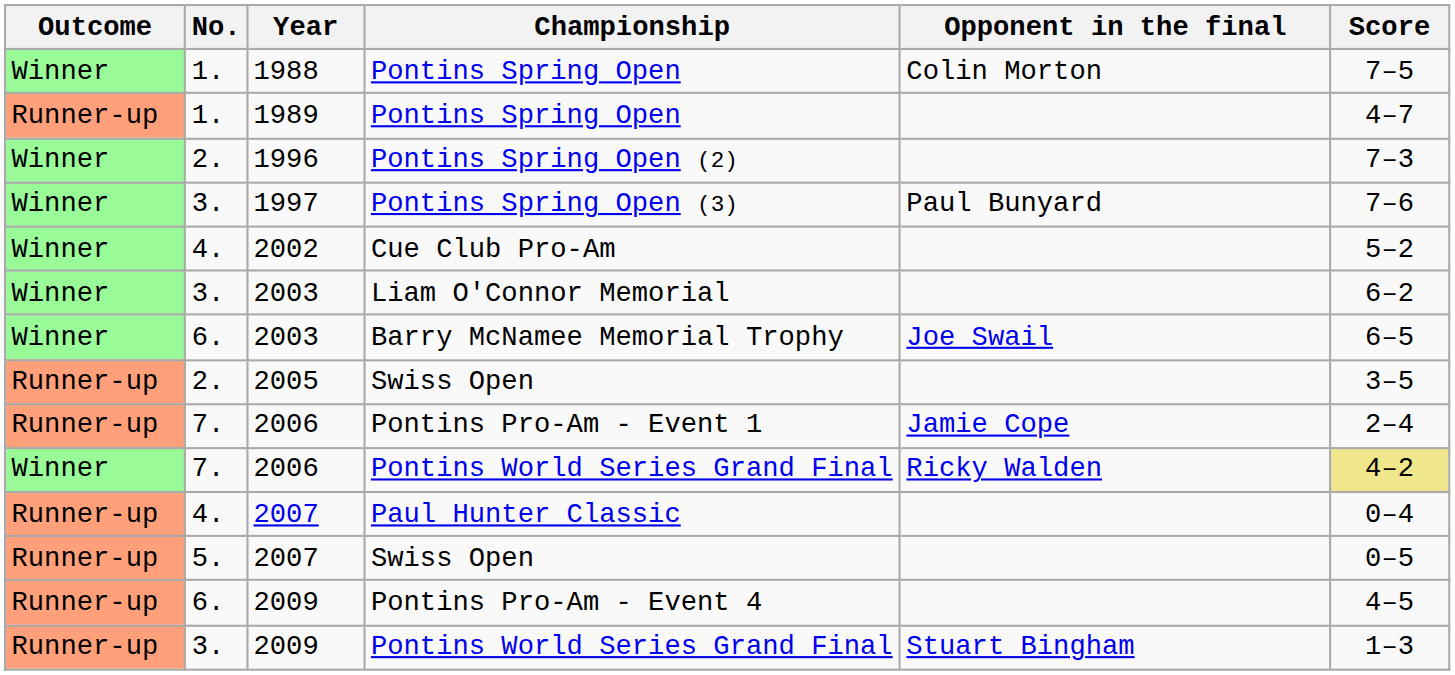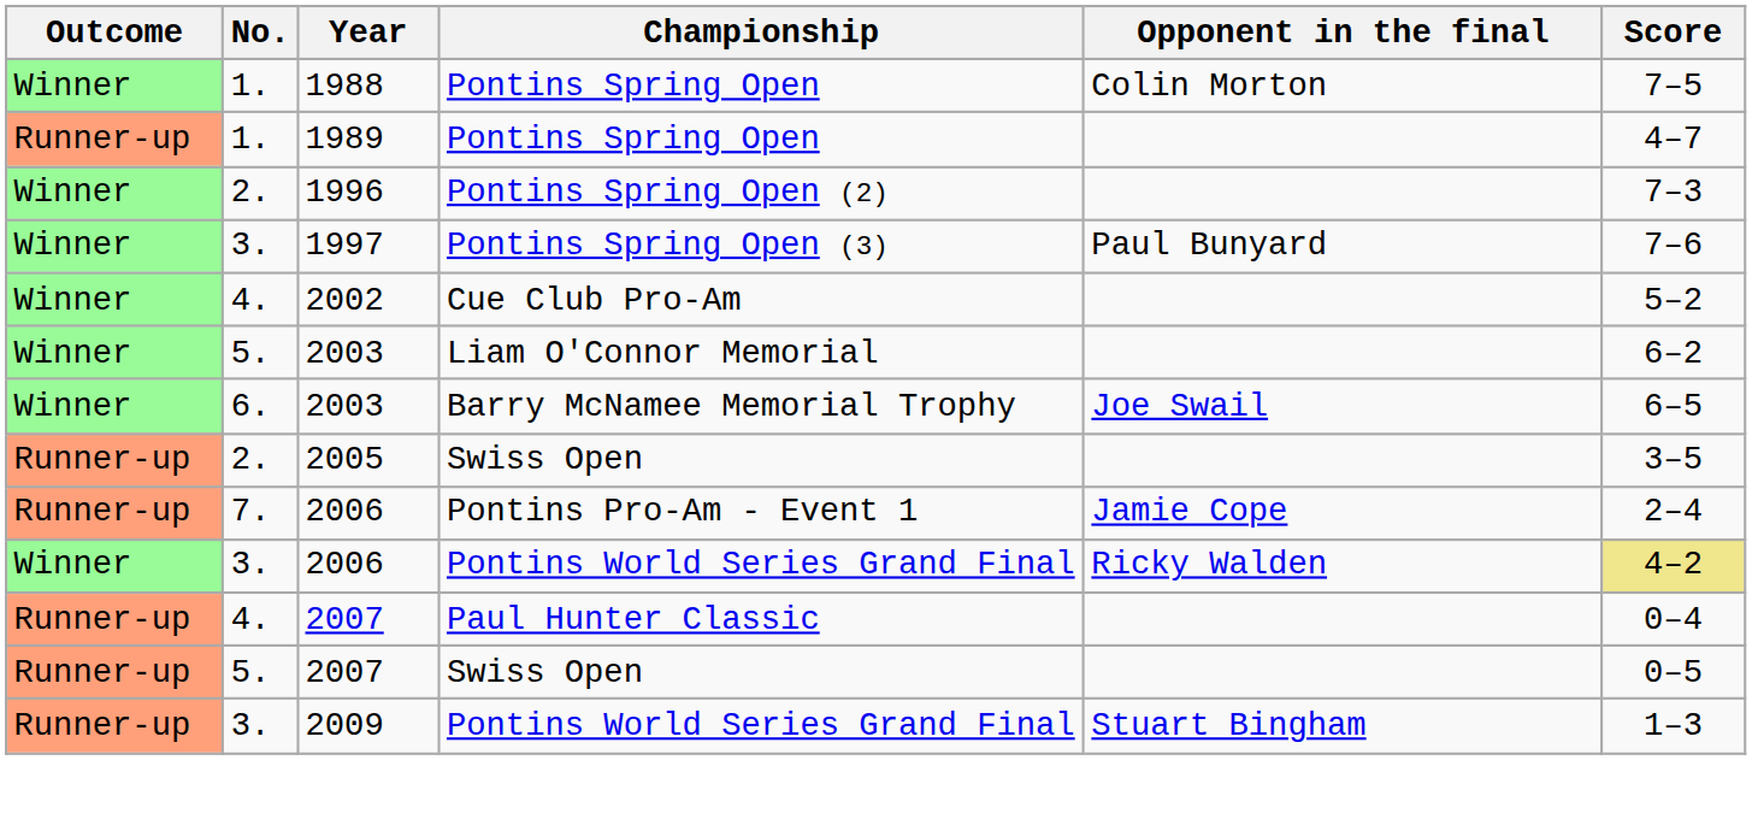Liam O'Connor Memorial | No.: 3. -> 5.
2006 / Pontins World Series Grand Final | No.: 7. -> 3.
- row: Runner-up | 6. | 2009 | Pontins Pro-Am - Event 4 | 4–5
